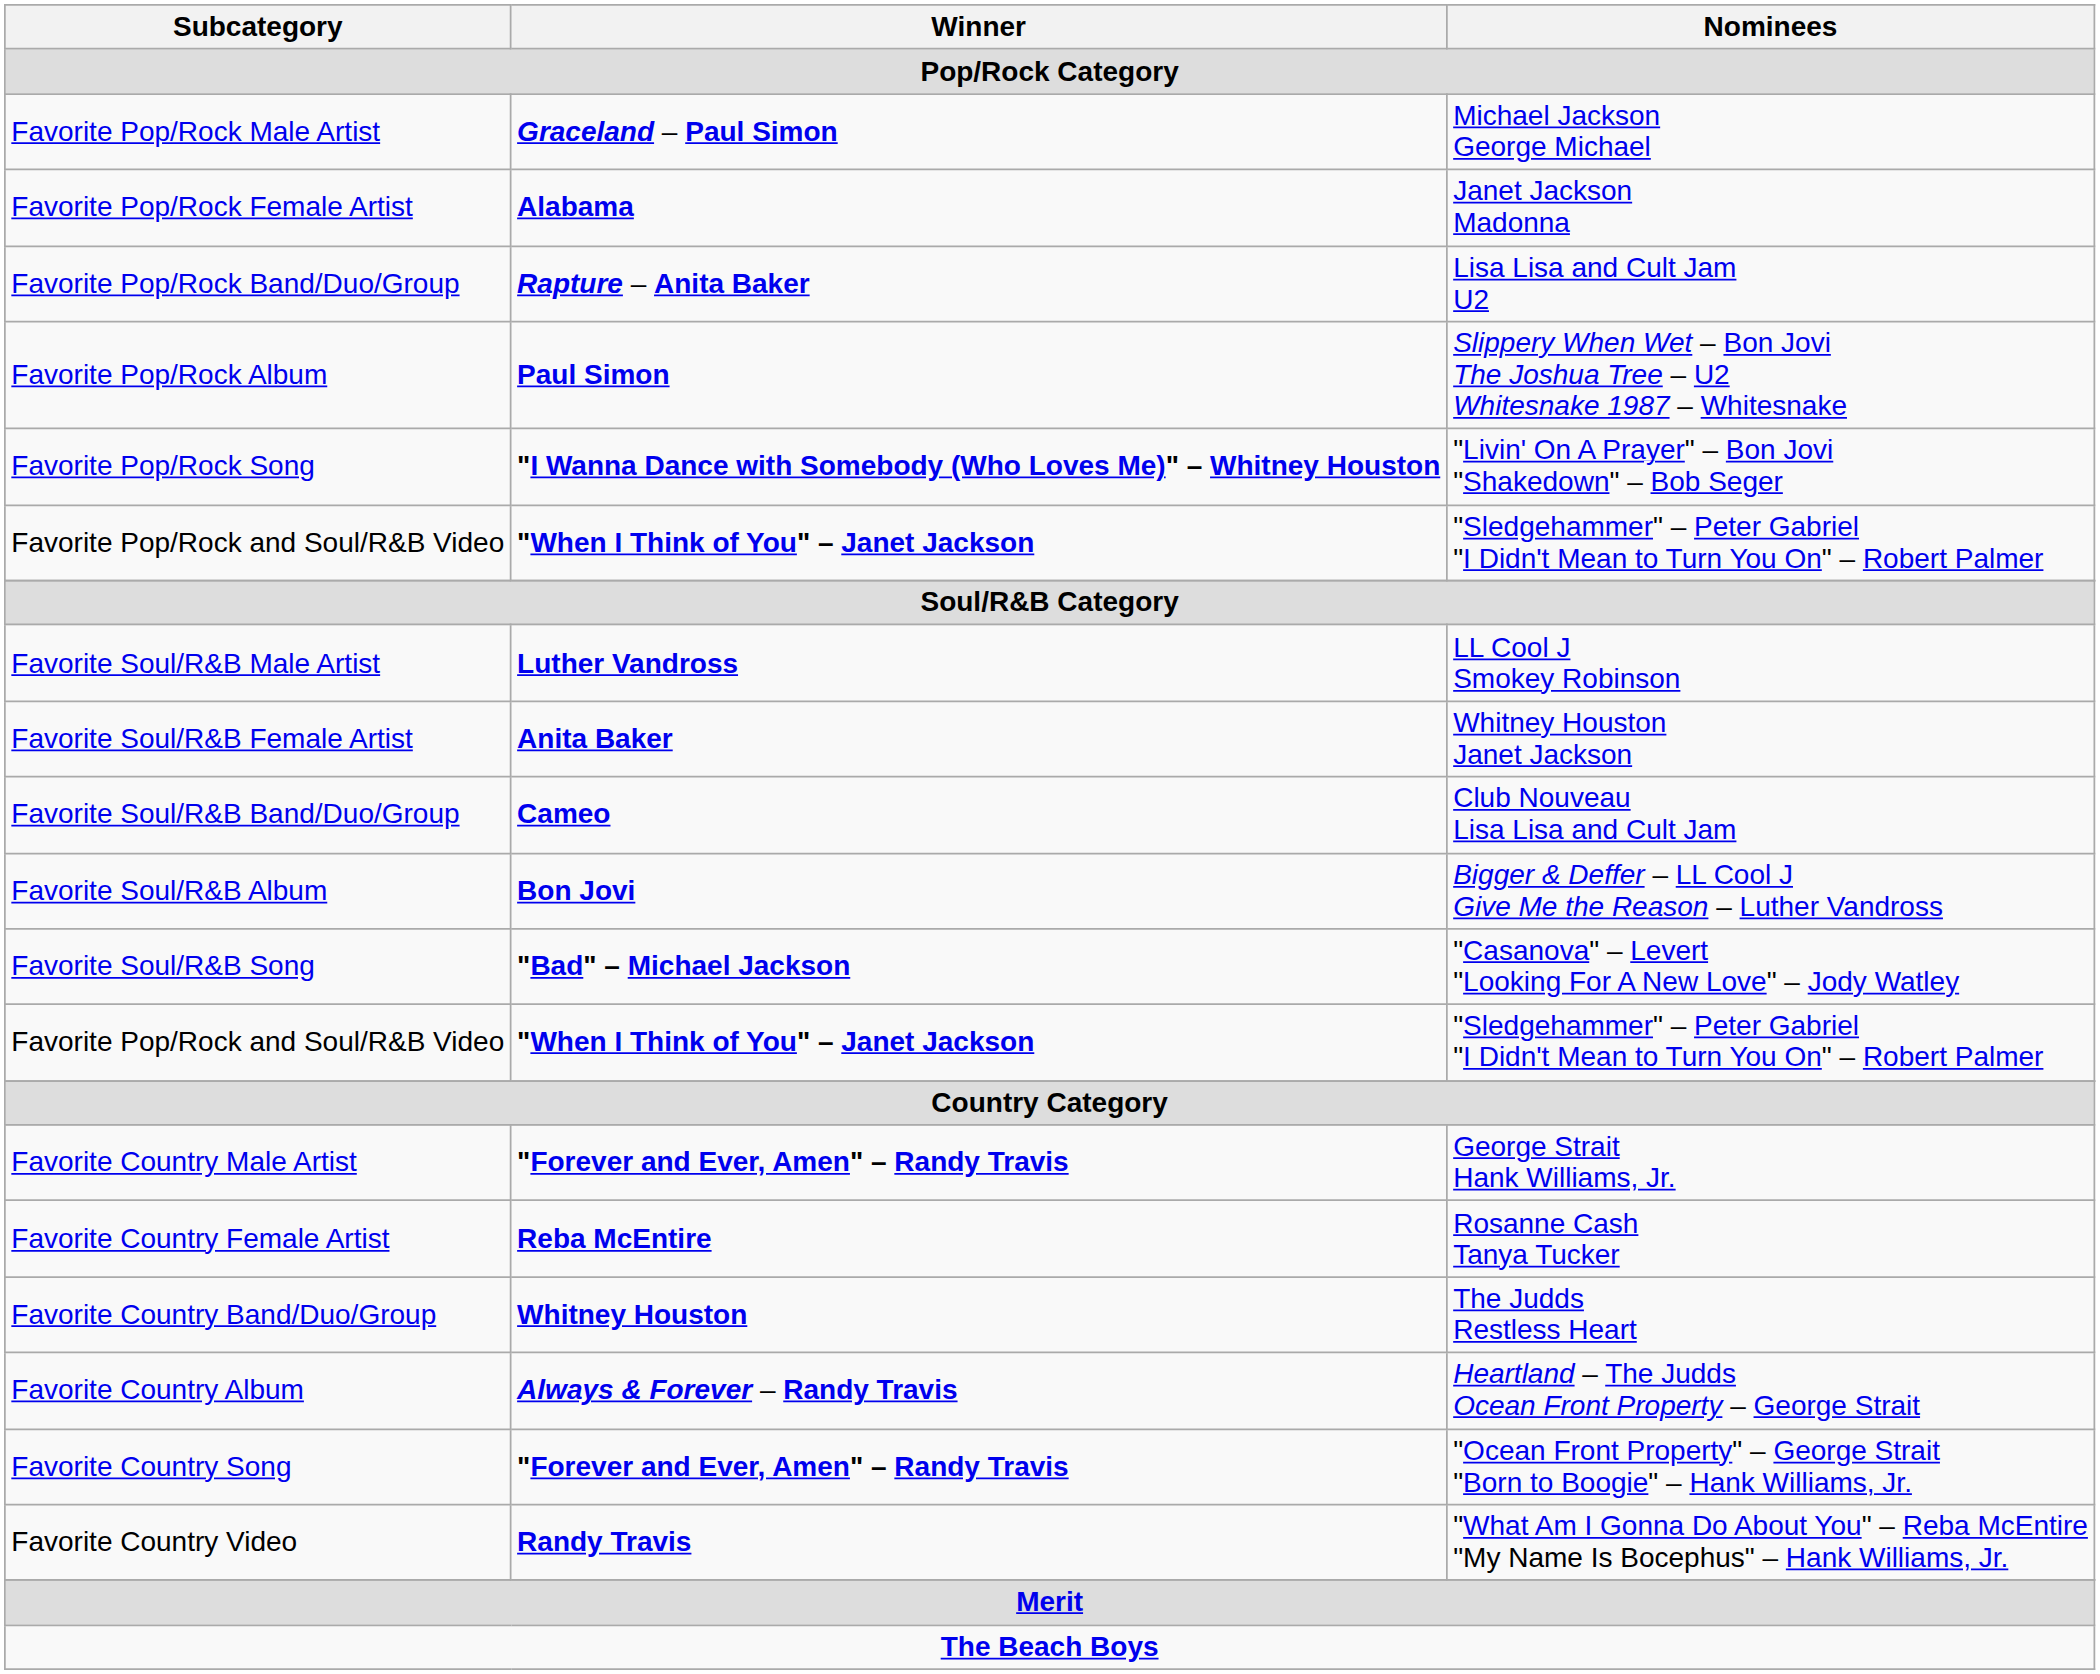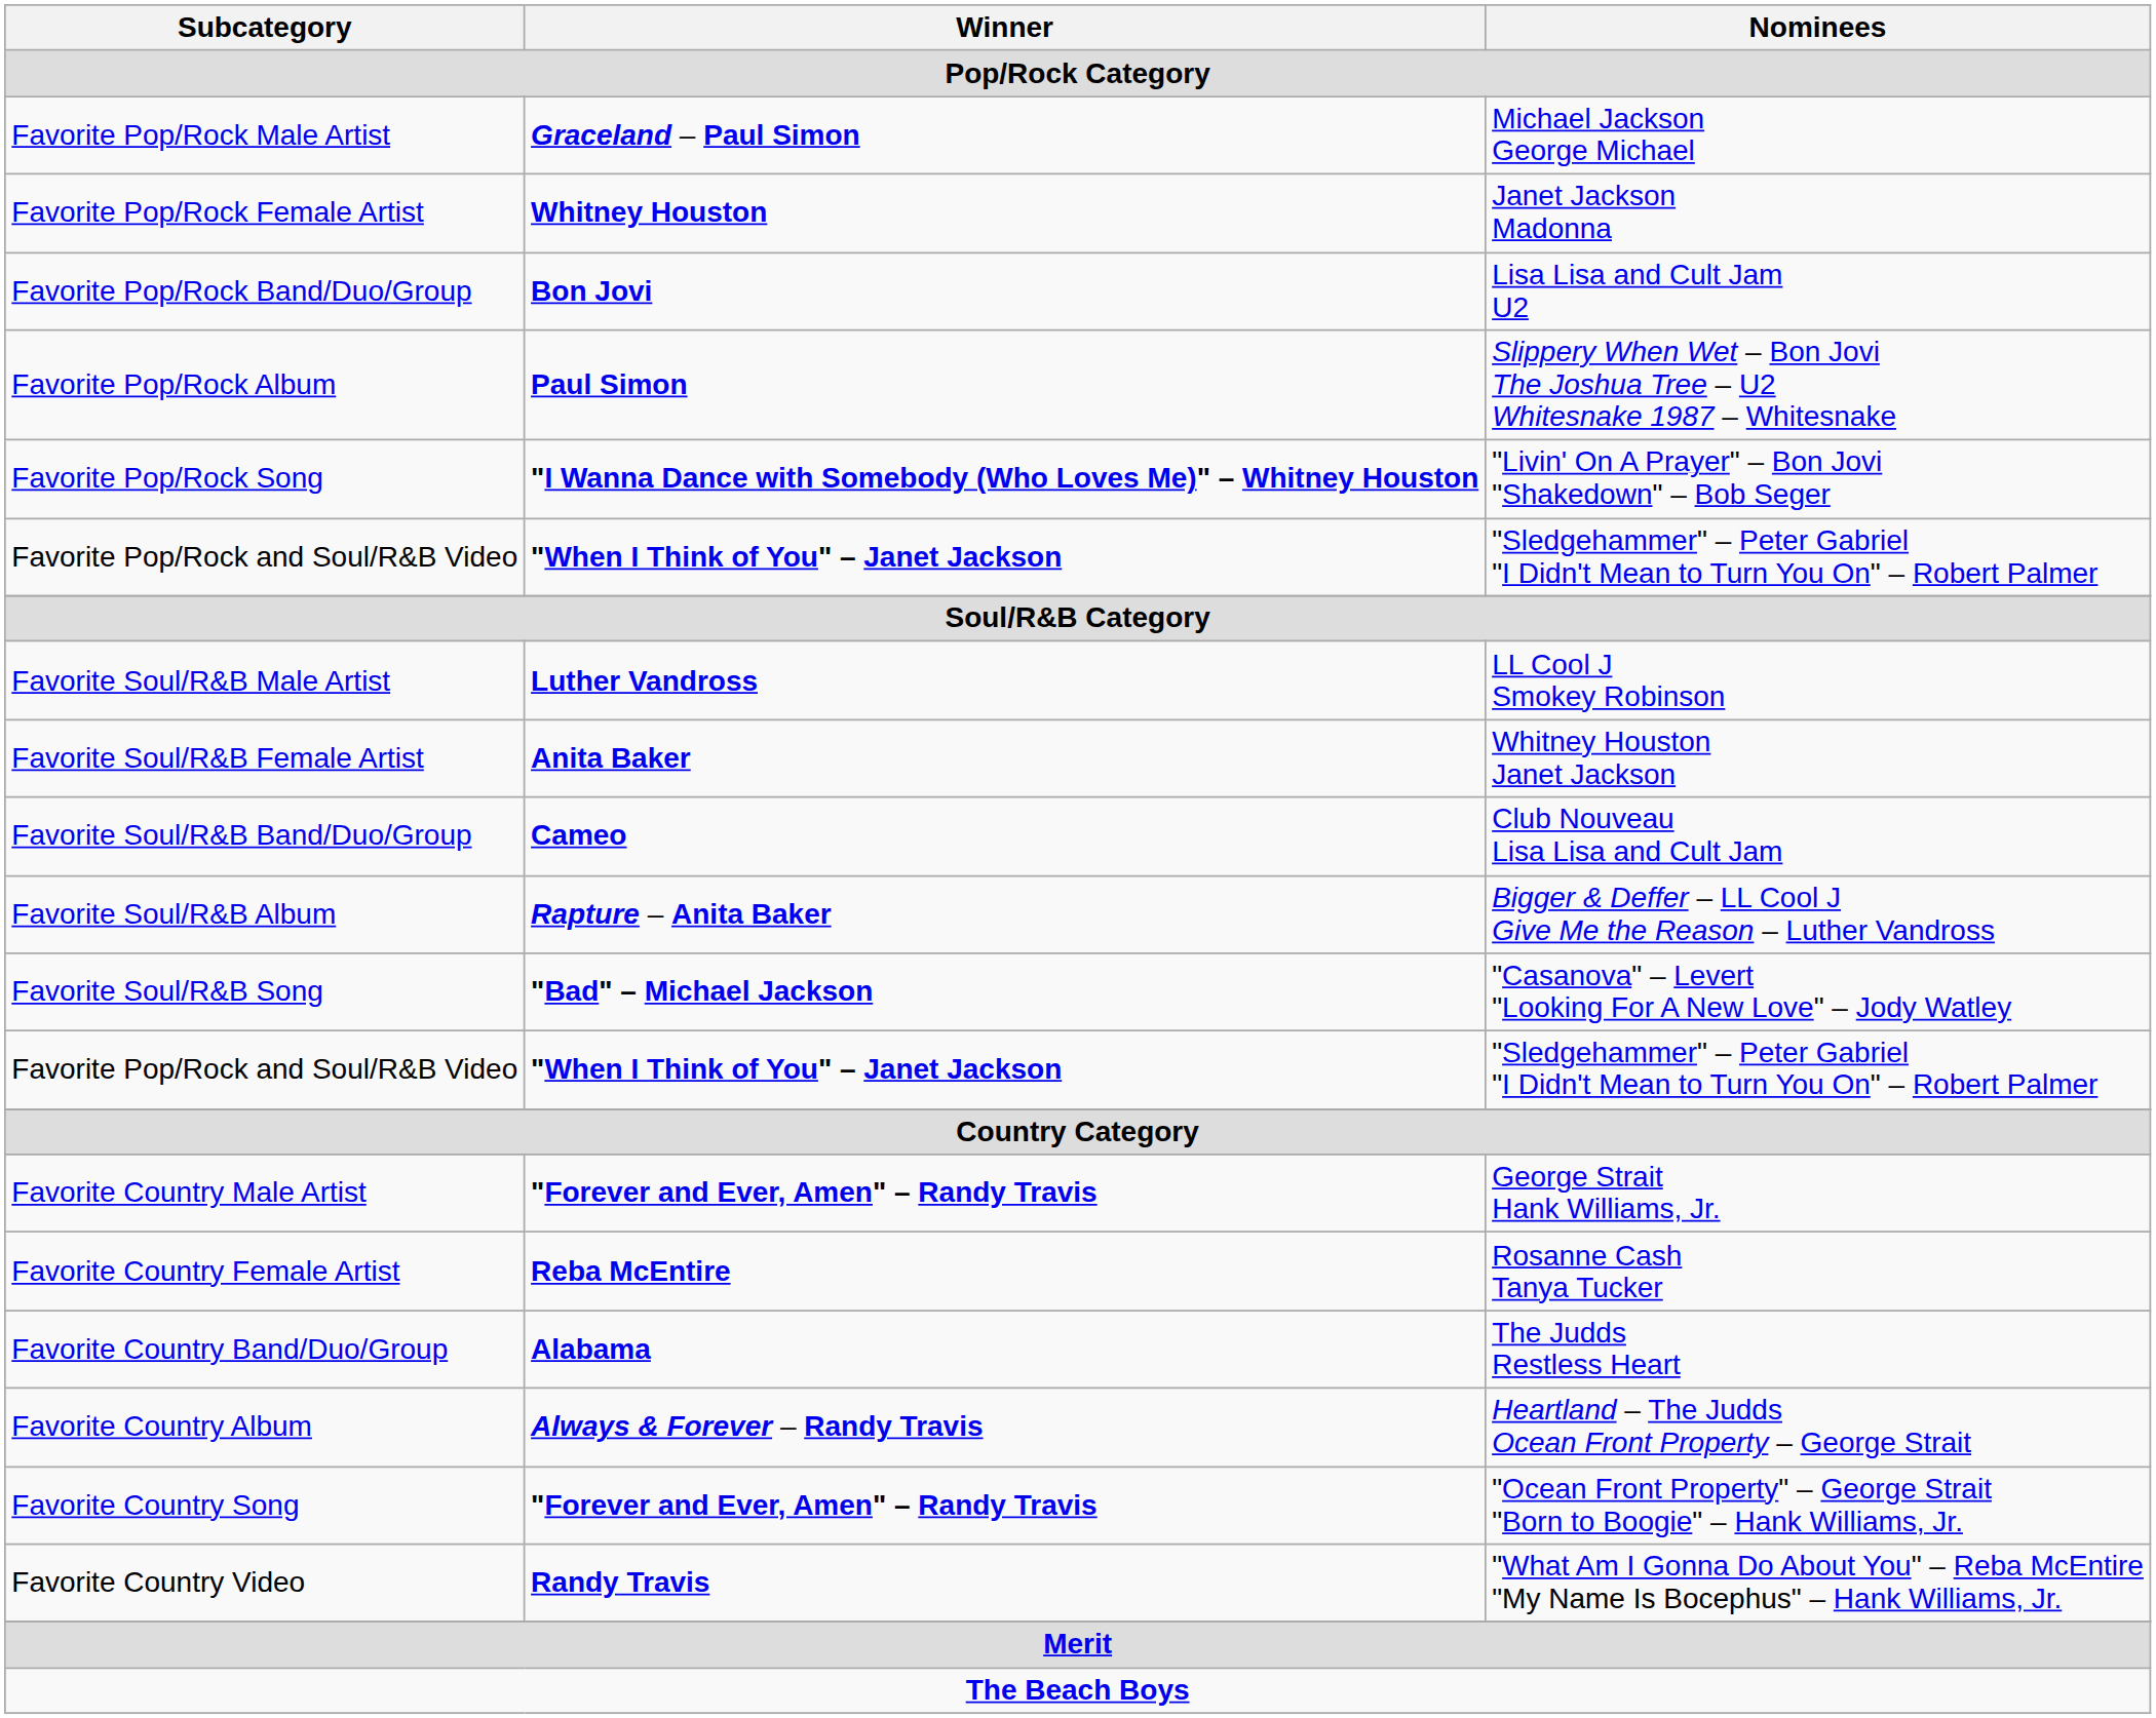Favorite Pop/Rock Female Artist | Winner: Alabama -> Whitney Houston
Favorite Pop/Rock Band/Duo/Group | Winner: Rapture – Anita Baker -> Bon Jovi
Favorite Soul/R&B Album | Winner: Bon Jovi -> Rapture – Anita Baker
Favorite Country Band/Duo/Group | Winner: Whitney Houston -> Alabama
